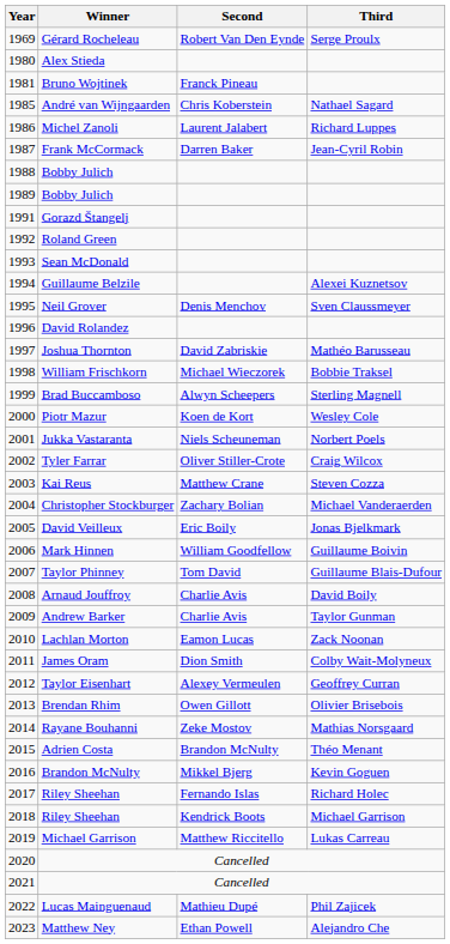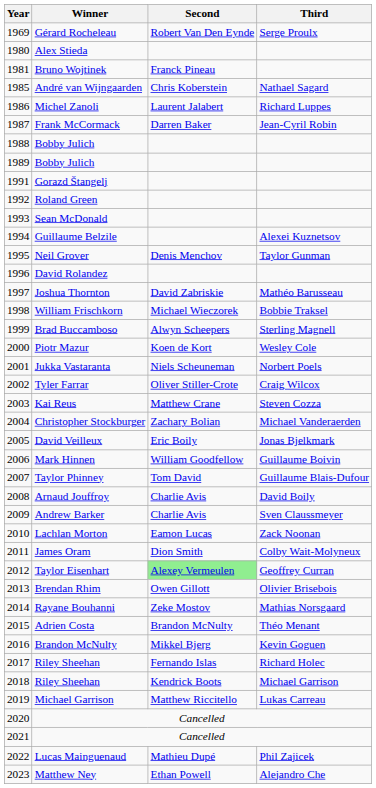Neil Grover | Third: Sven Claussmeyer -> Taylor Gunman
Andrew Barker | Third: Taylor Gunman -> Sven Claussmeyer
Taylor Eisenhart | Second: no background -> lightgreen background
